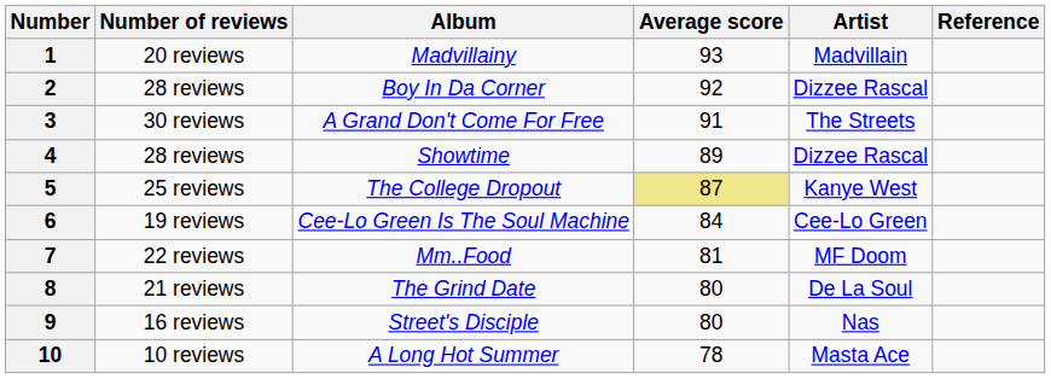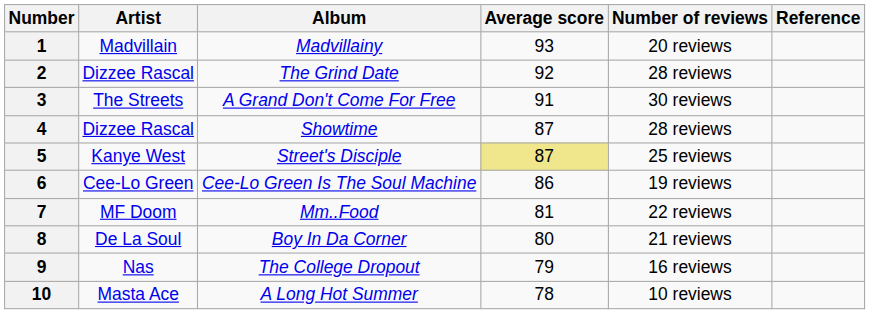columns swapped: Artist <-> Number of reviews
2 | Album: Boy In Da Corner -> The Grind Date
4 | Average score: 89 -> 87
5 | Album: The College Dropout -> Street's Disciple
6 | Average score: 84 -> 86
8 | Album: The Grind Date -> Boy In Da Corner
9 | Album: Street's Disciple -> The College Dropout
9 | Average score: 80 -> 79
